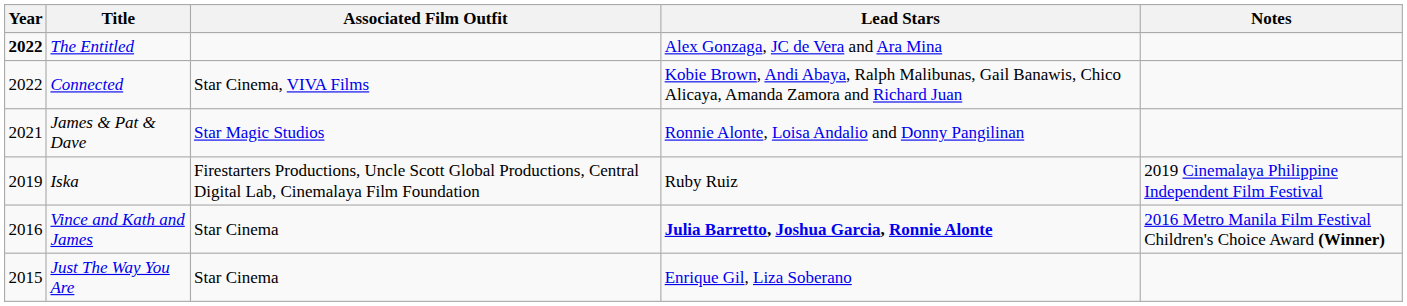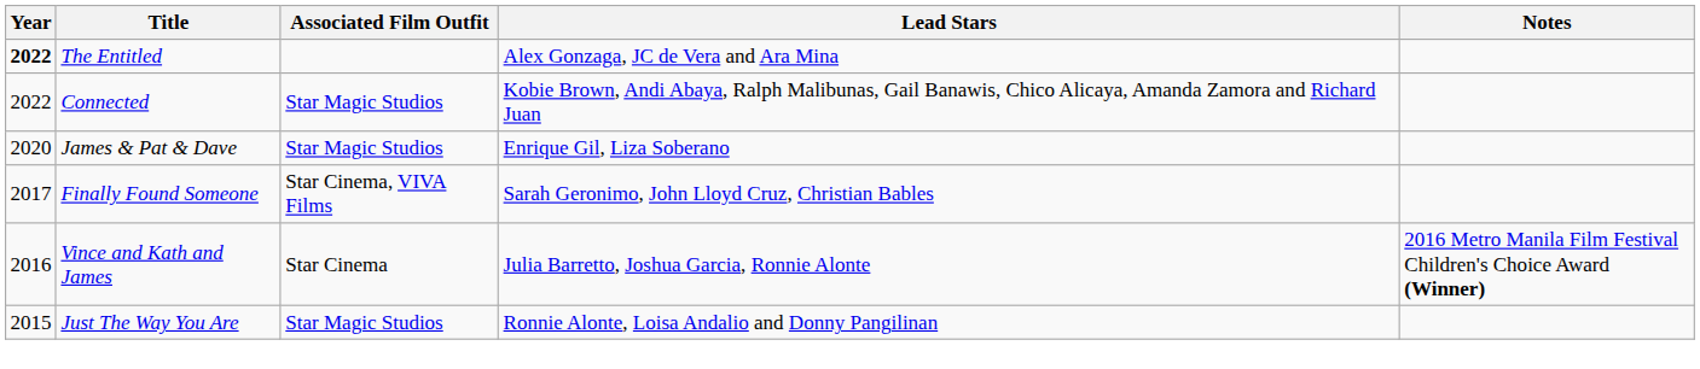Connected | Associated Film Outfit: Star Cinema, VIVA Films -> Star Magic Studios
James & Pat & Dave | Year: 2021 -> 2020
James & Pat & Dave | Lead Stars: Ronnie Alonte, Loisa Andalio and Donny Pangilinan -> Enrique Gil, Liza Soberano
- row: 2019 | Iska | Firestarters Productions, Uncle Scott Global Productions, Central Digital Lab, Cinemalaya Film Foundation | Ruby Ruiz | 2019 Cinemalaya Philippine Independent Film Festival
+ row: 2017 | Finally Found Someone | Star Cinema, VIVA Films | Sarah Geronimo, John Lloyd Cruz, Christian Bables
Vince and Kath and James | Lead Stars: bold -> normal
Just The Way You Are | Associated Film Outfit: Star Cinema -> Star Magic Studios
Just The Way You Are | Lead Stars: Enrique Gil, Liza Soberano -> Ronnie Alonte, Loisa Andalio and Donny Pangilinan
